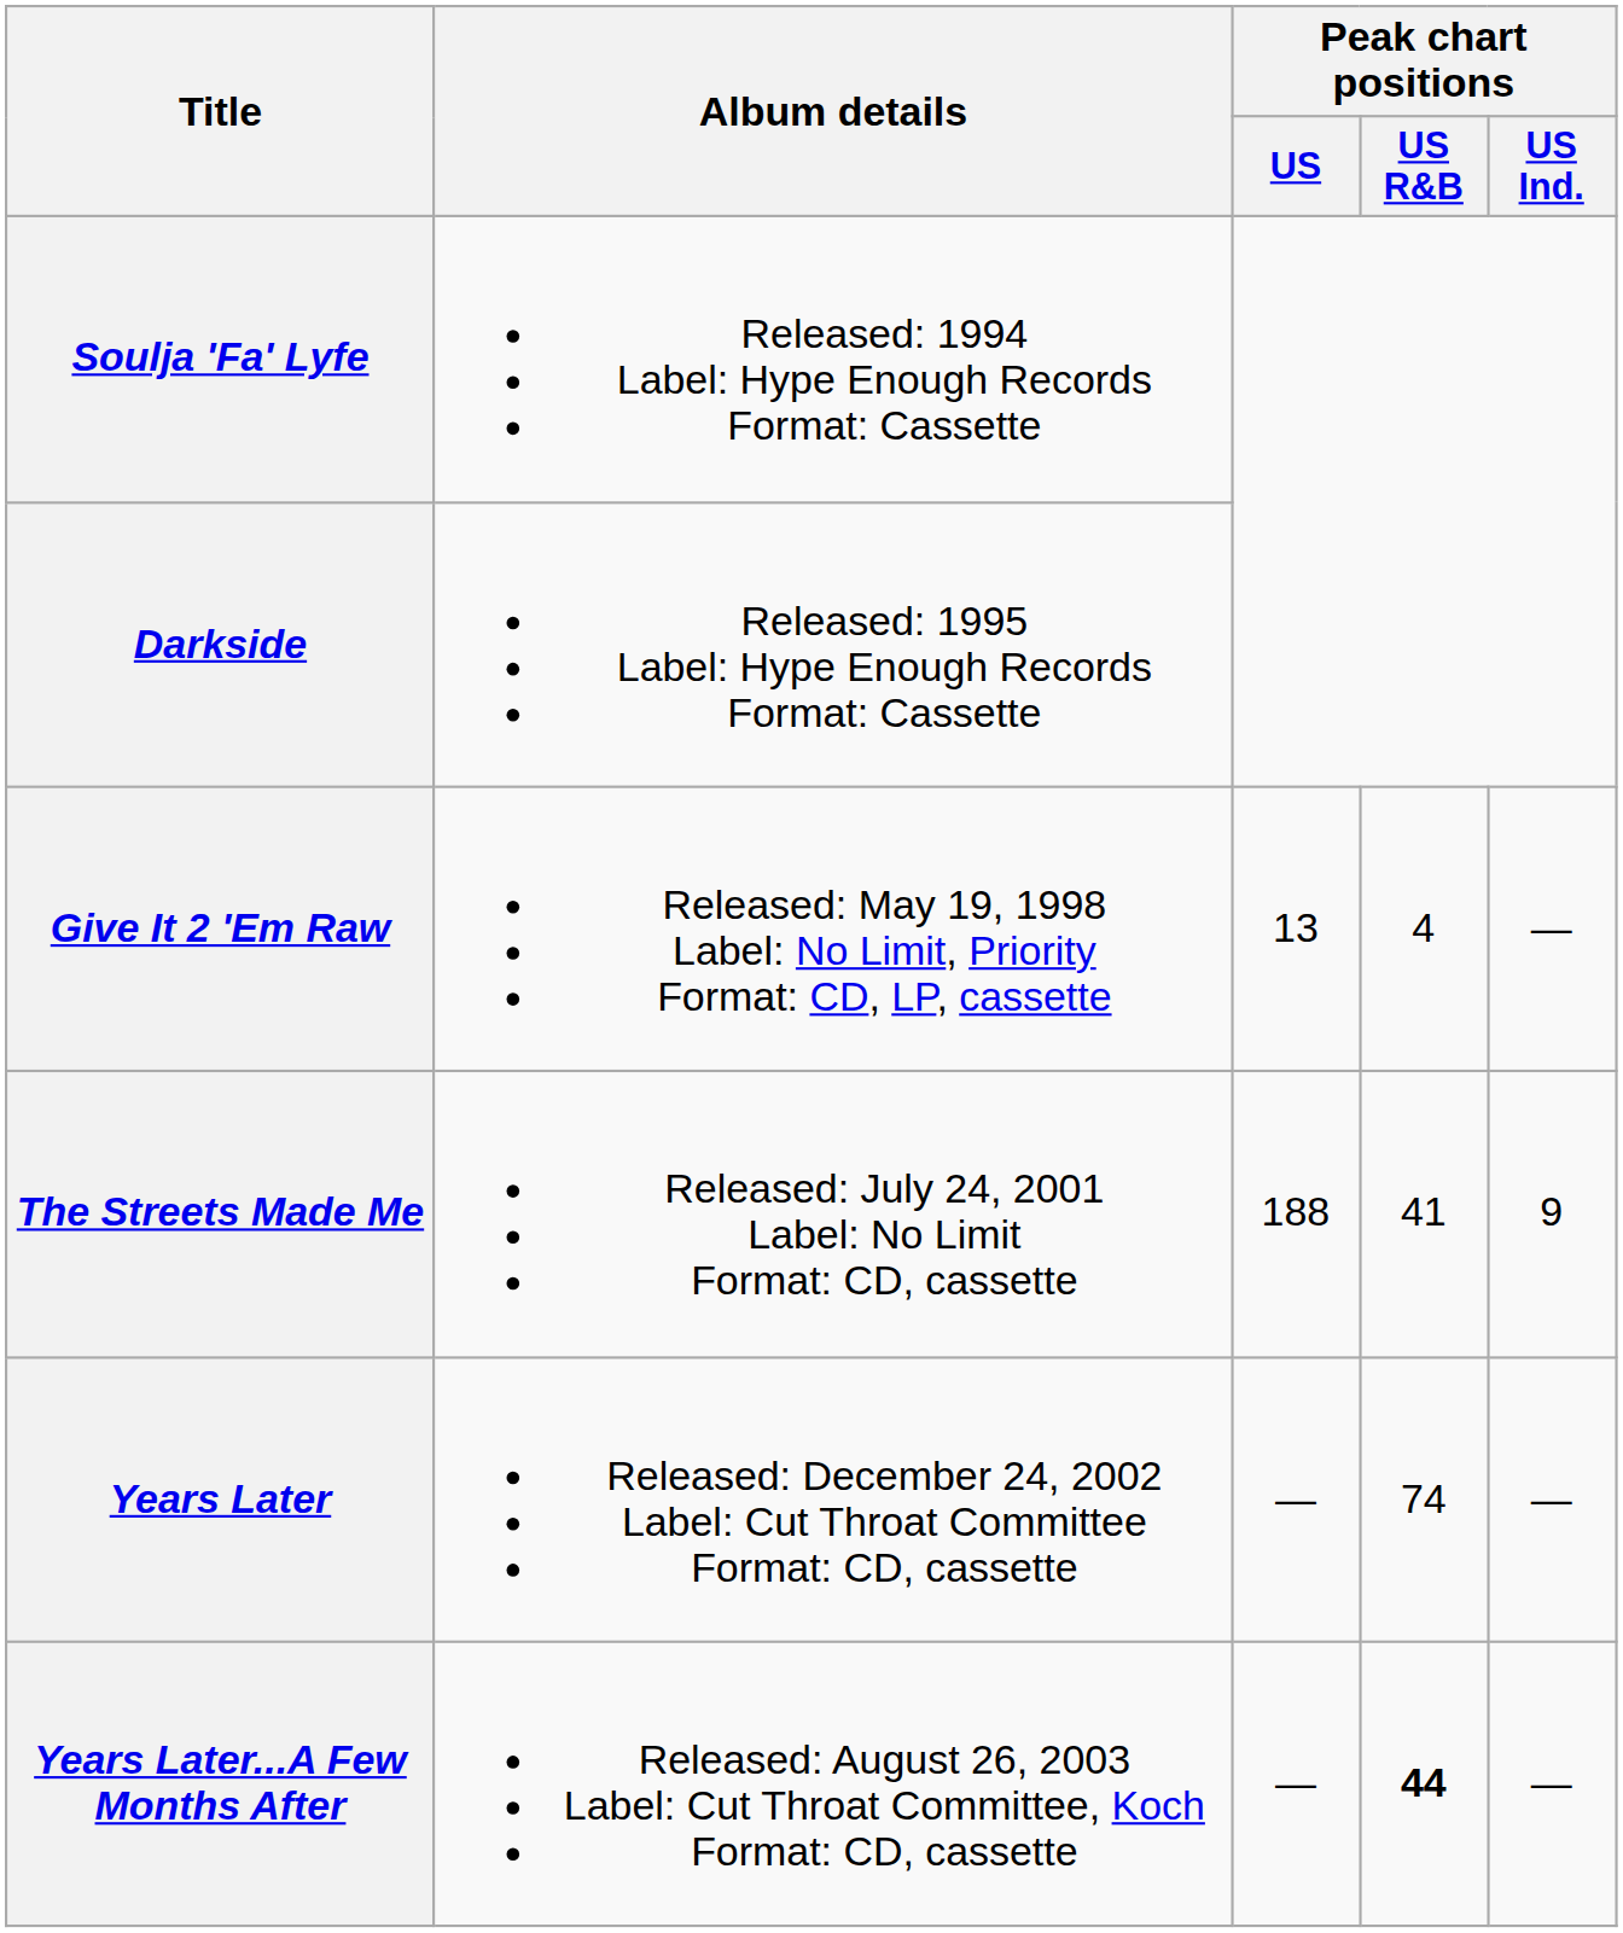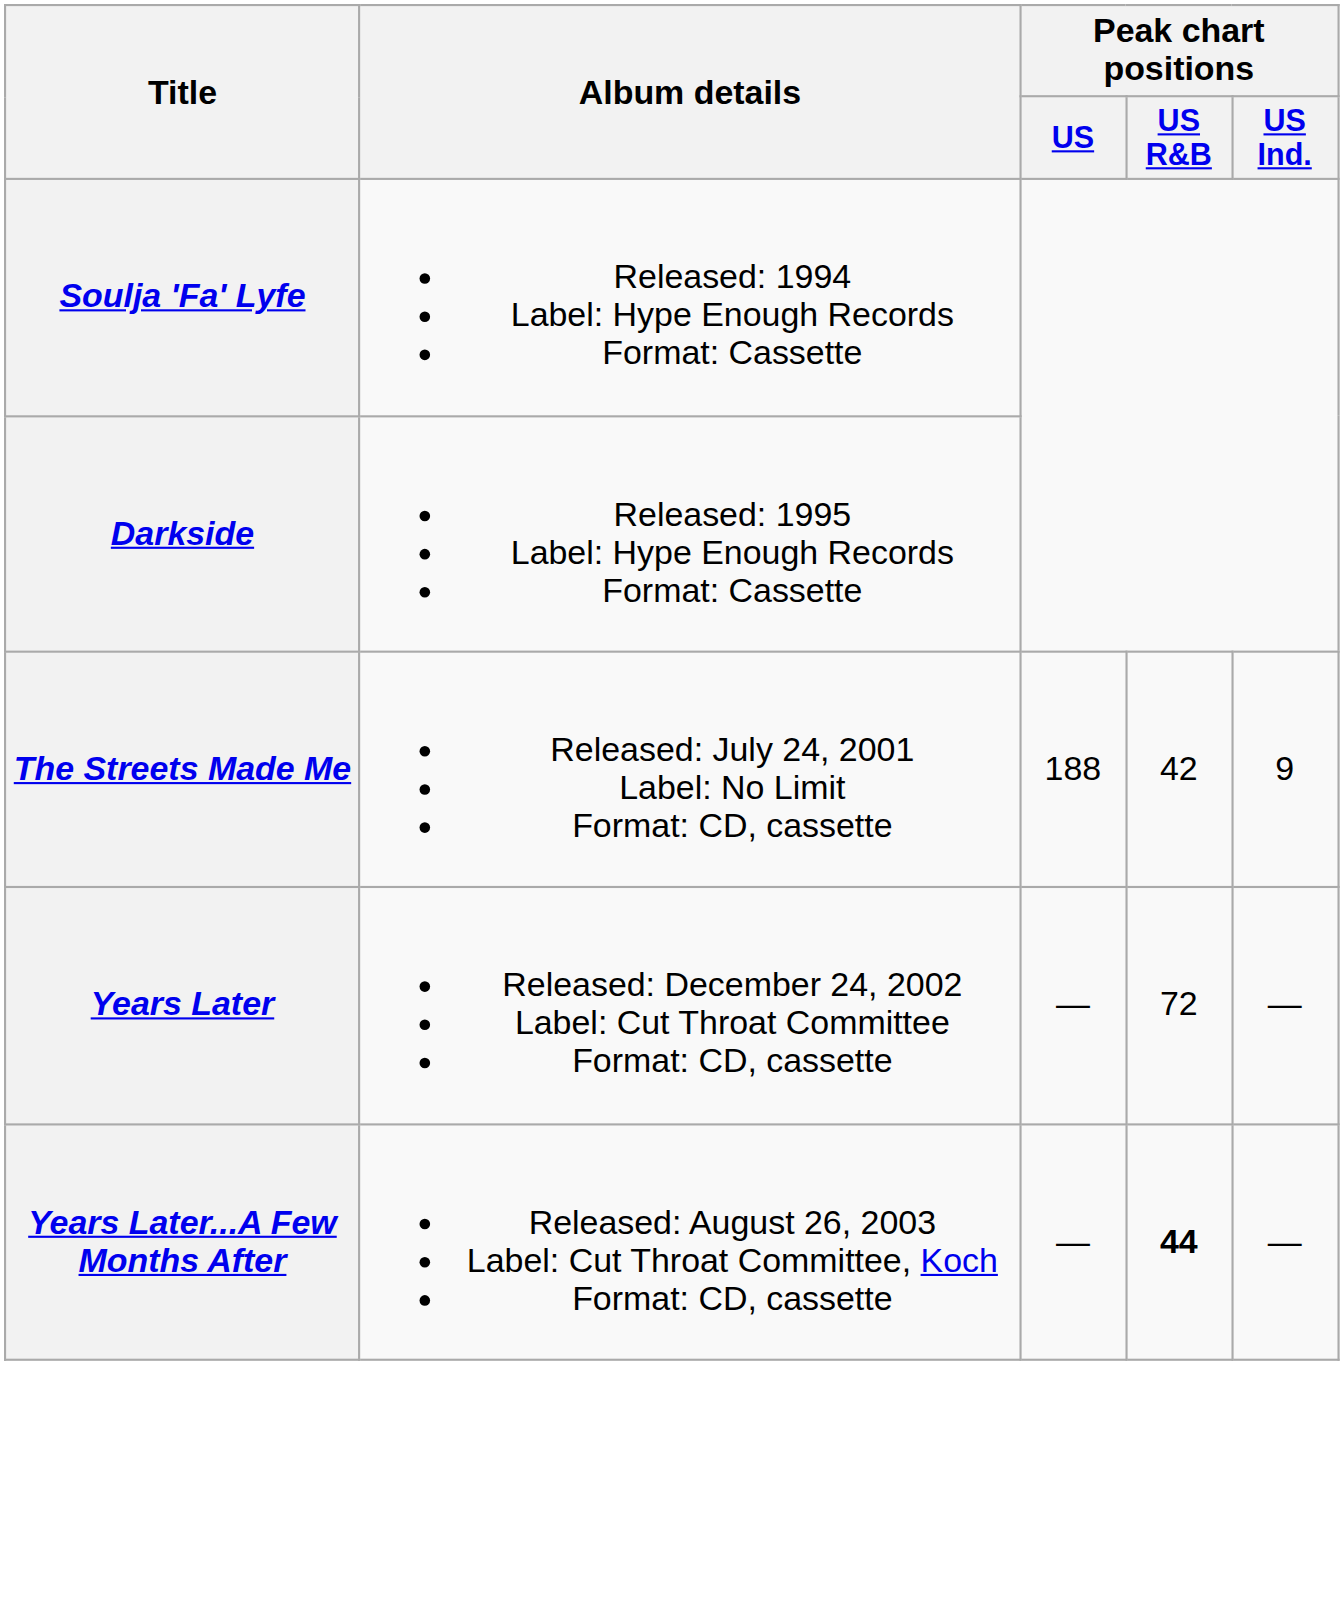- row: Give It 2 'Em Raw | Released: May 19, 1998 Label: No Limit, Priority Format: CD, LP, cassette | 13 | 4 | —
The Streets Made Me | Peak chart positions / US R&B: 41 -> 42
Years Later | Peak chart positions / US R&B: 74 -> 72
